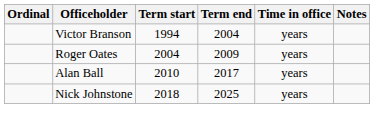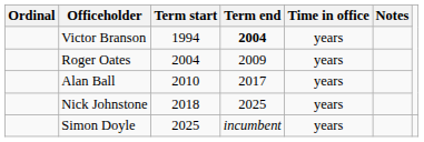Victor Branson | Term end: normal -> bold
+ row: Simon Doyle | 2025 | incumbent | years
